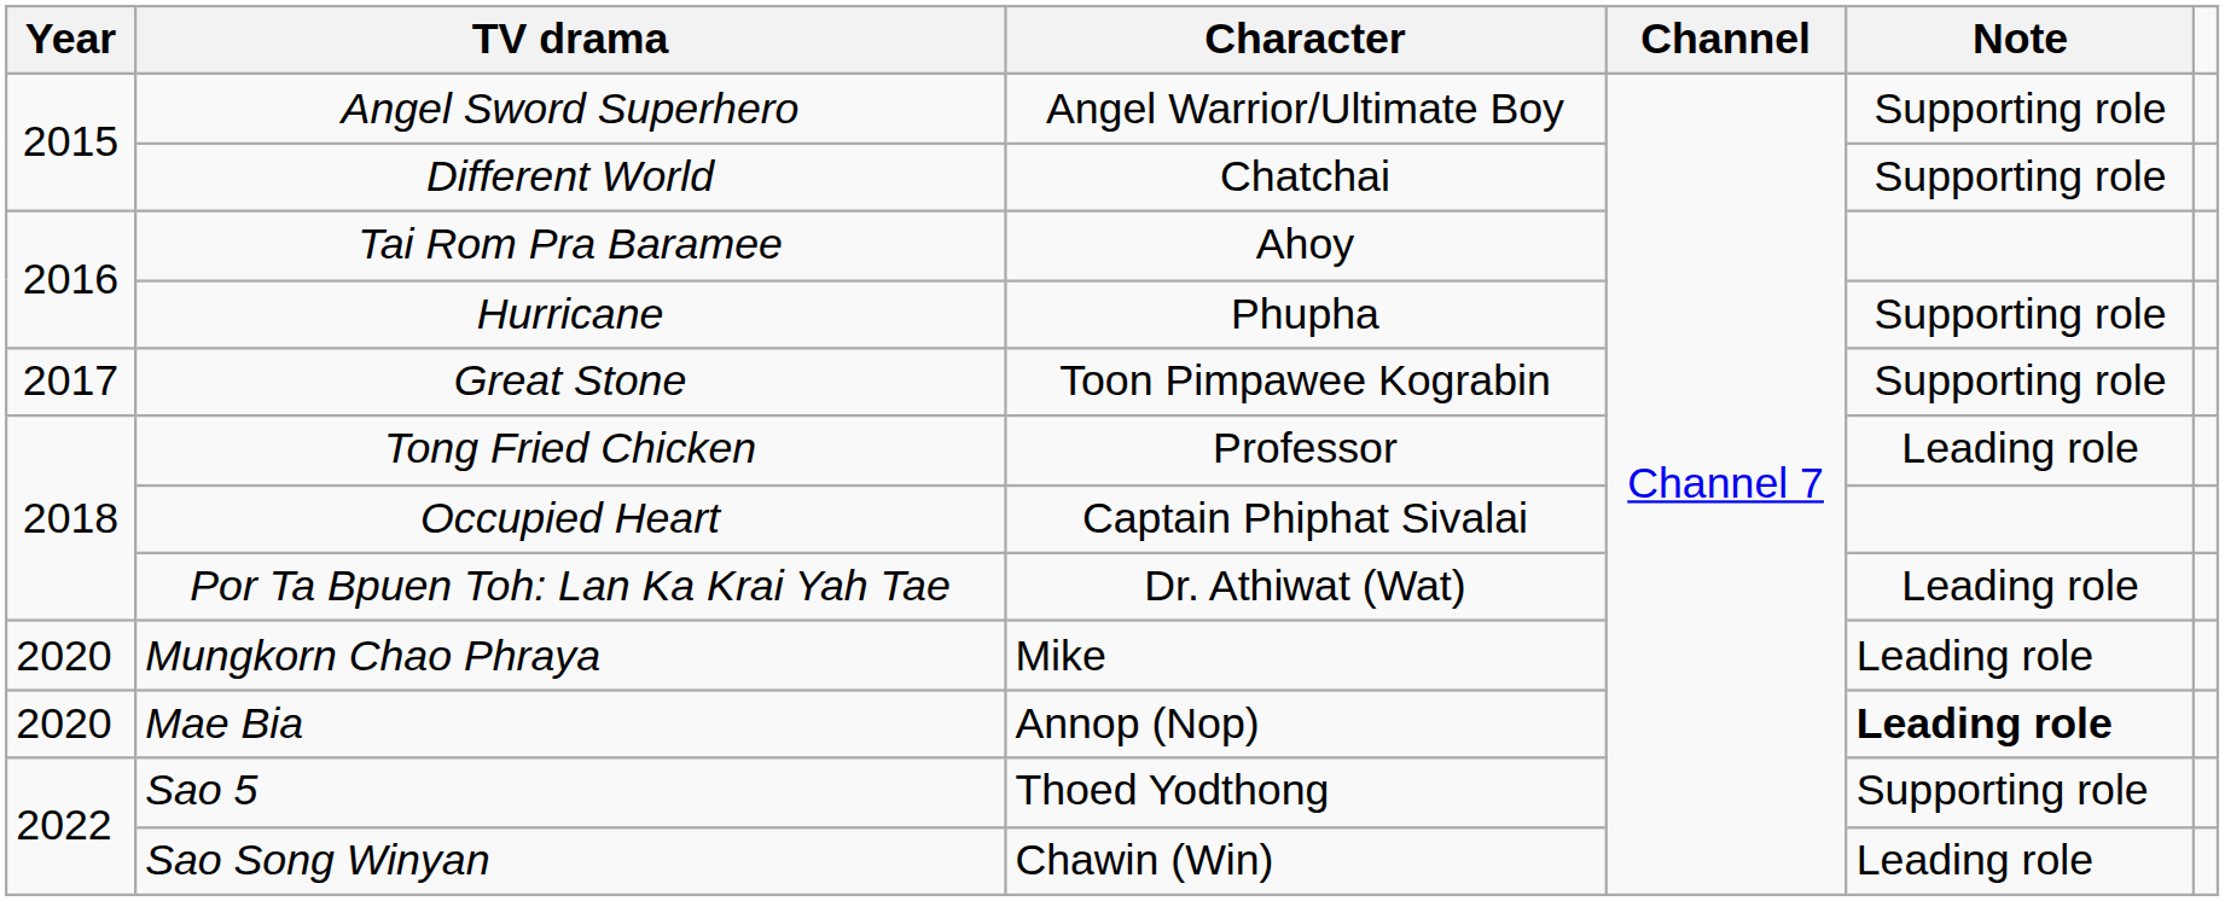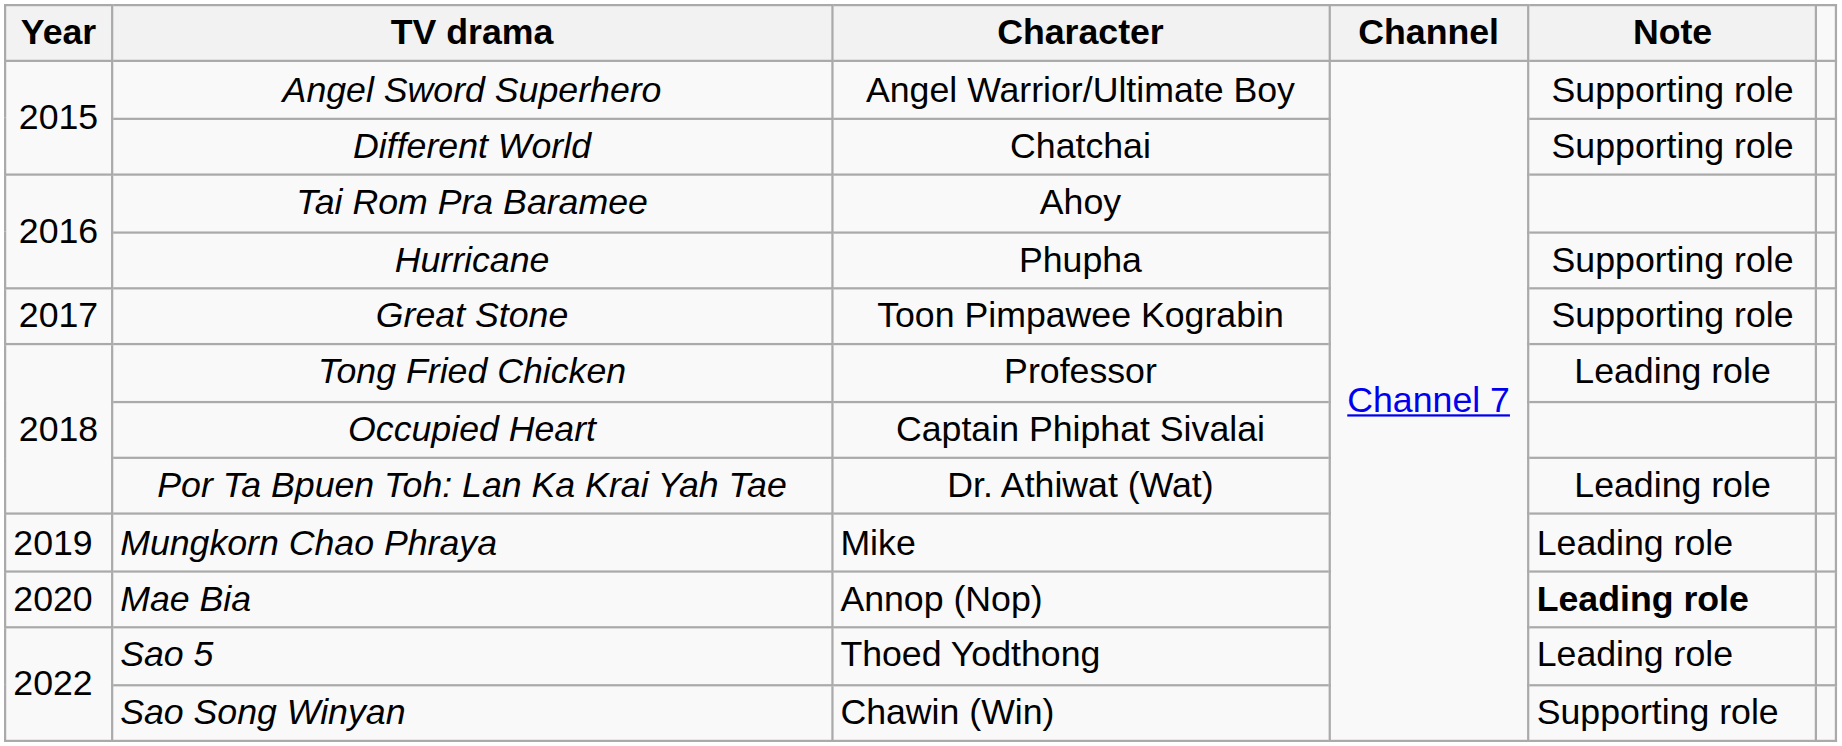Mungkorn Chao Phraya | Year: 2020 -> 2019
Sao 5 | Note: Supporting role -> Leading role
Sao Song Winyan | Note: Leading role -> Supporting role
